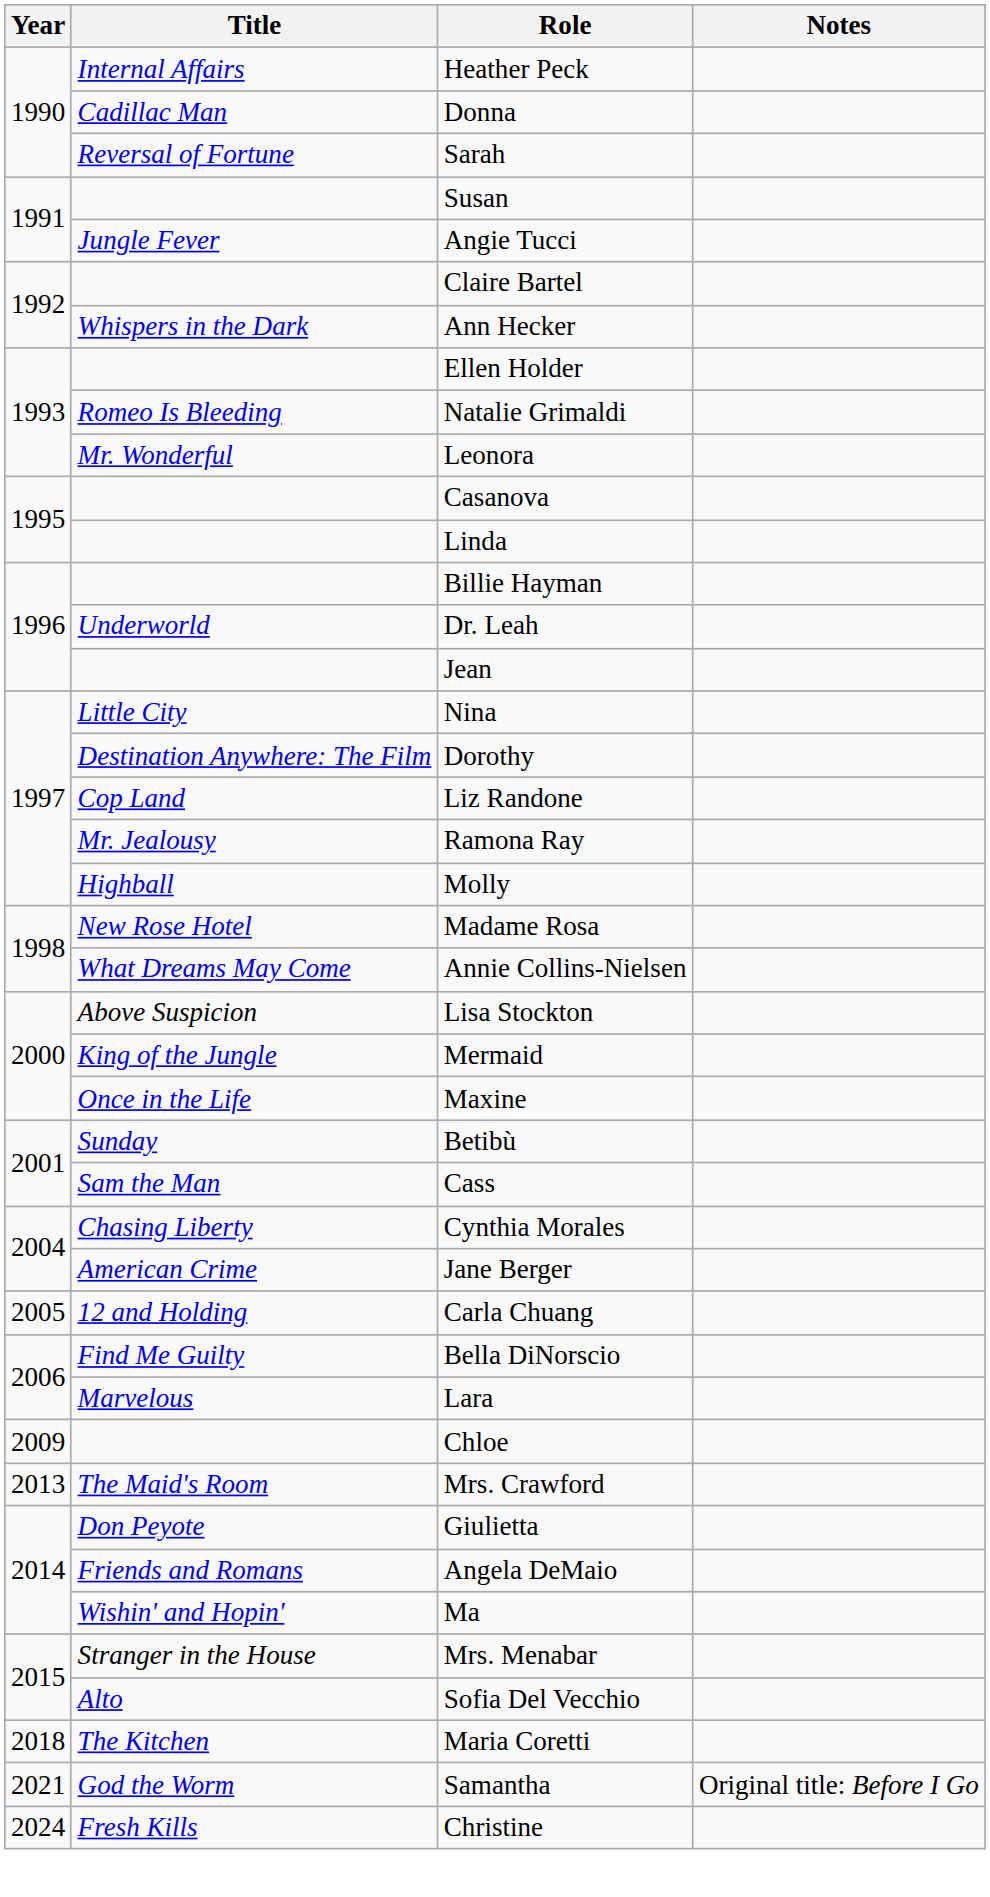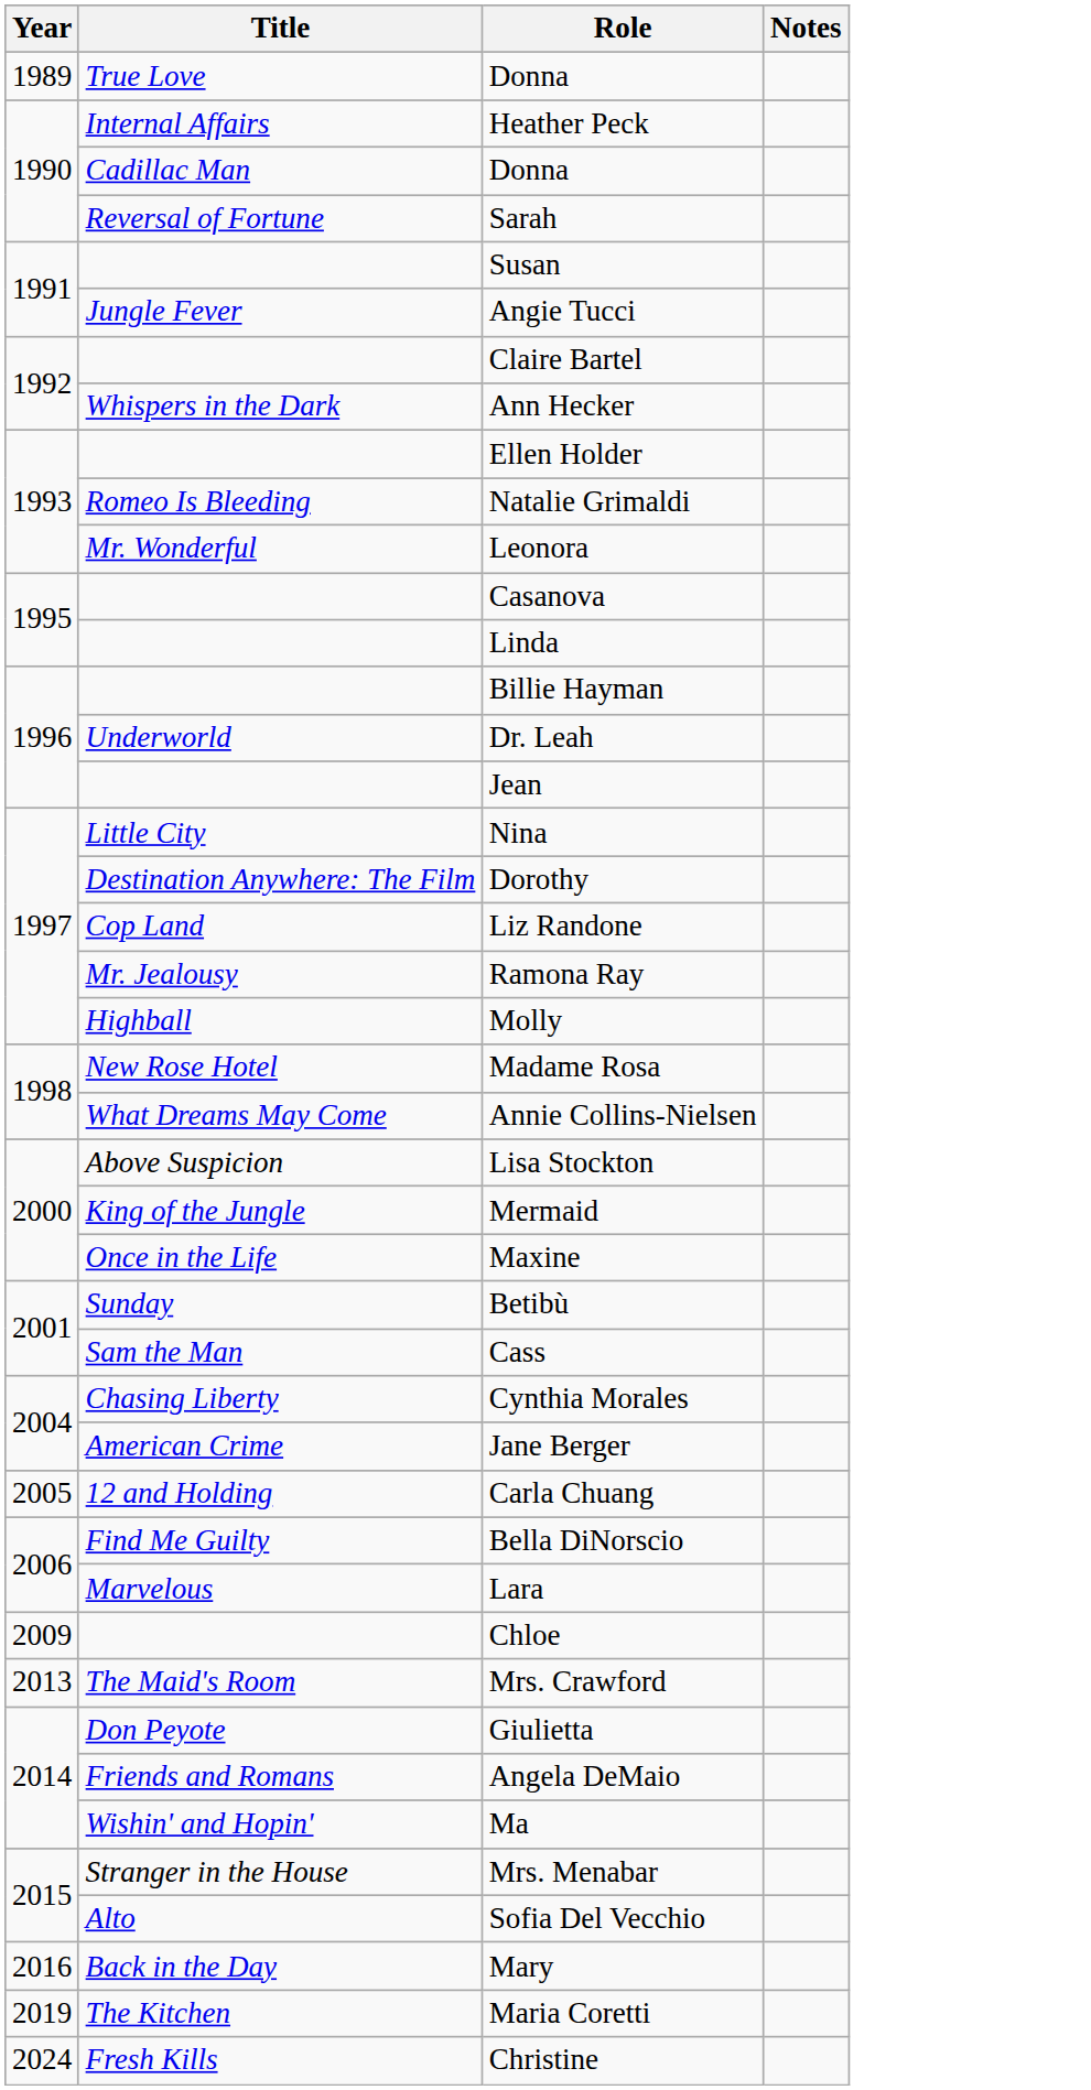+ row: 1989 | True Love | Donna
+ row: 2016 | Back in the Day | Mary
Maria Coretti | Year: 2018 -> 2019
- row: 2021 | God the Worm | Samantha | Original title: Before I Go
